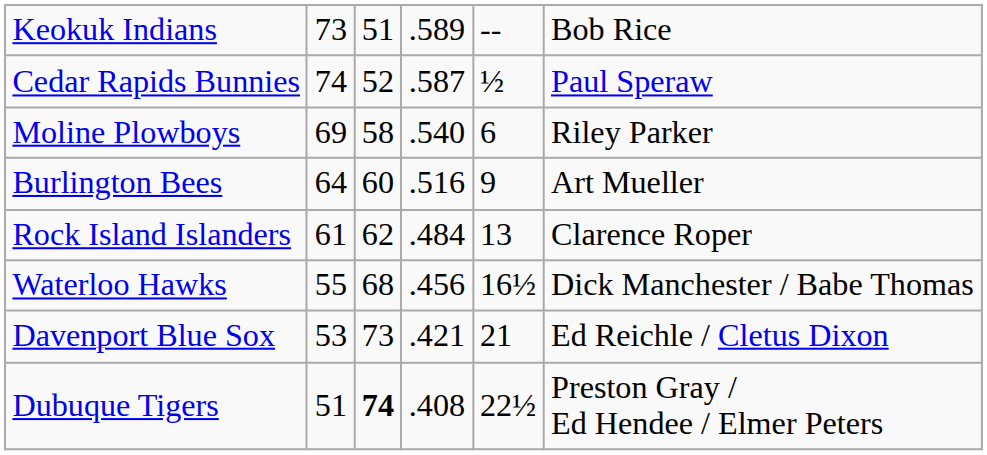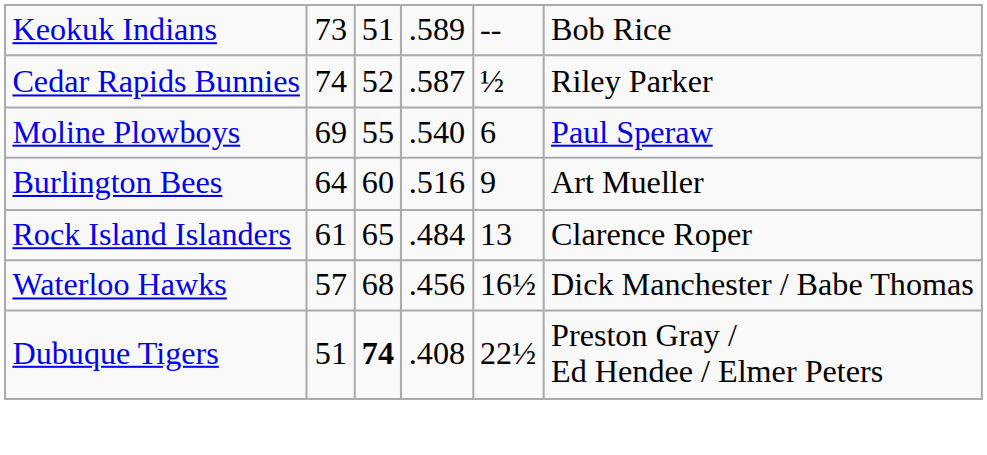Cedar Rapids Bunnies | column 6: Paul Speraw -> Riley Parker
Moline Plowboys | column 3: 58 -> 55
Moline Plowboys | column 6: Riley Parker -> Paul Speraw
Rock Island Islanders | column 3: 62 -> 65
Waterloo Hawks | column 2: 55 -> 57
- row: Davenport Blue Sox | 53 | 73 | .421 | 21 | Ed Reichle / Cletus Dixon
